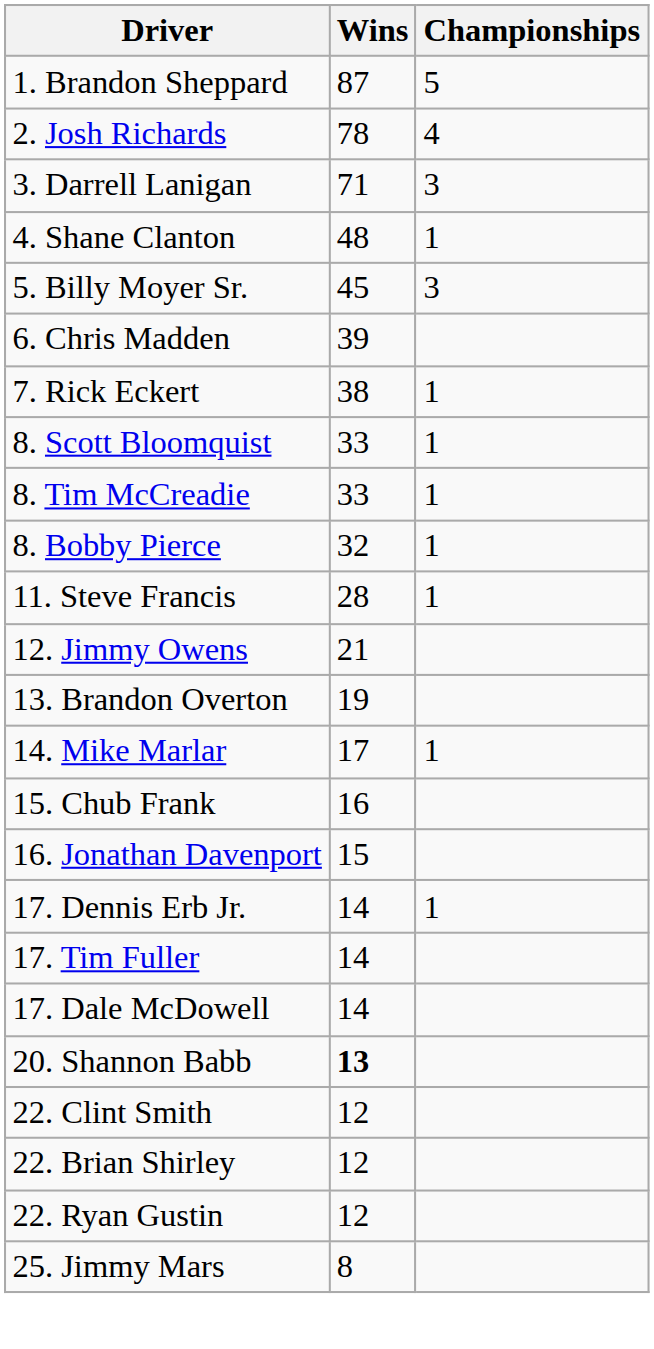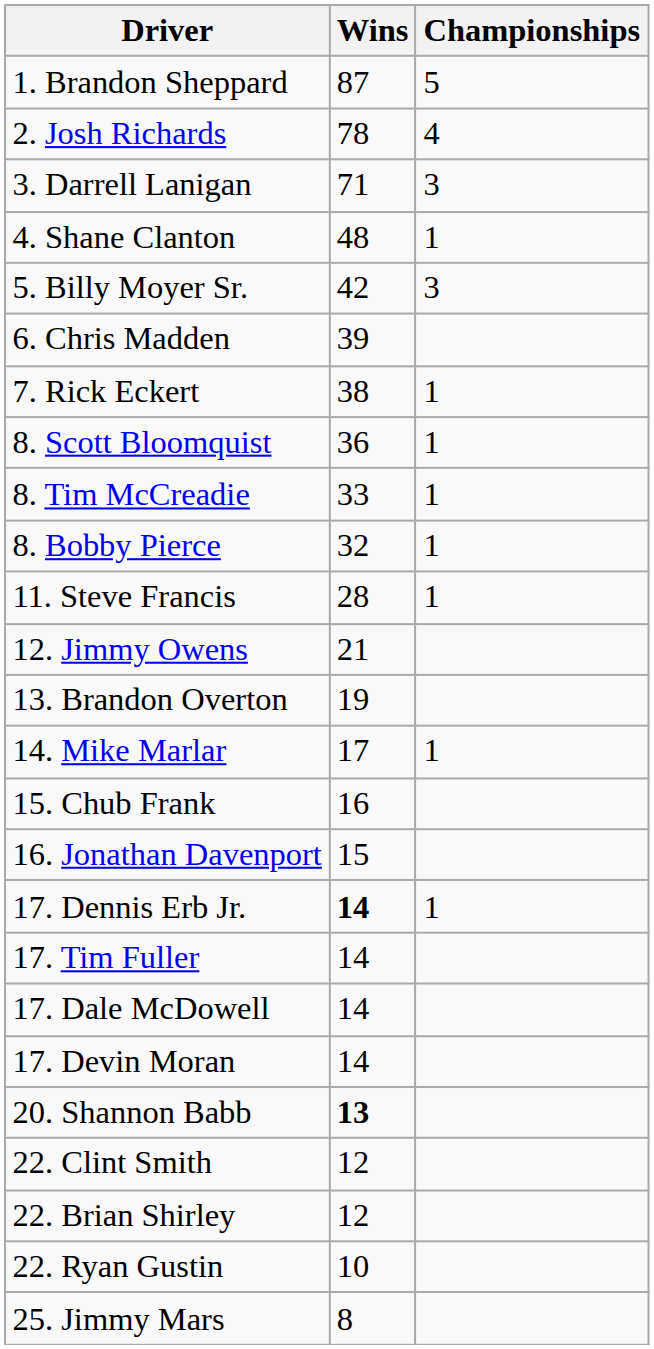5. Billy Moyer Sr. | Wins: 45 -> 42
8. Scott Bloomquist | Wins: 33 -> 36
17. Dennis Erb Jr. | Wins: normal -> bold
+ row: 17. Devin Moran | 14
22. Ryan Gustin | Wins: 12 -> 10
